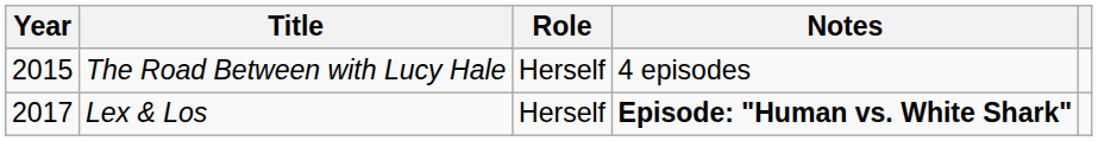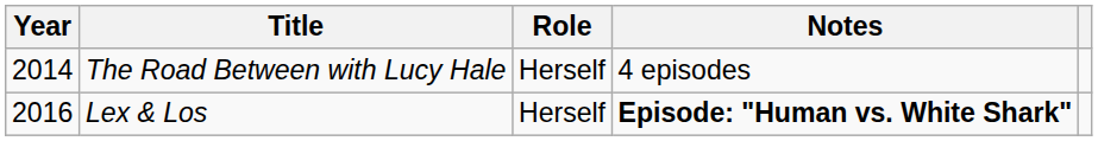The Road Between with Lucy Hale | Year: 2015 -> 2014
Lex & Los | Year: 2017 -> 2016
